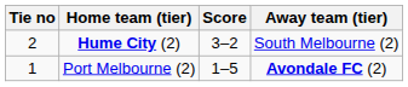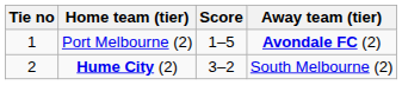rows swapped: Port Melbourne (2) <-> Hume City (2)
